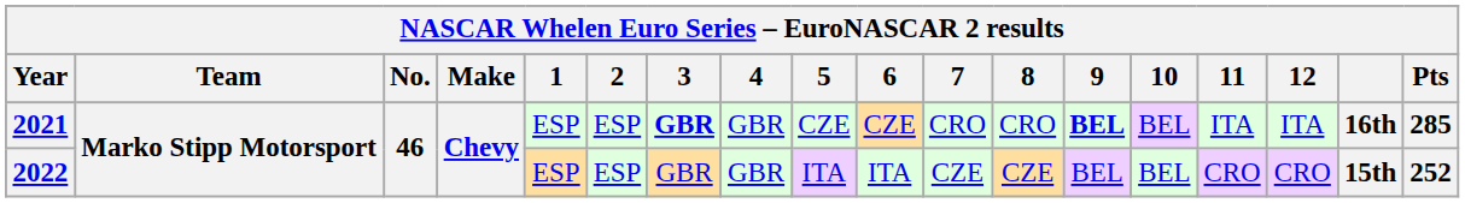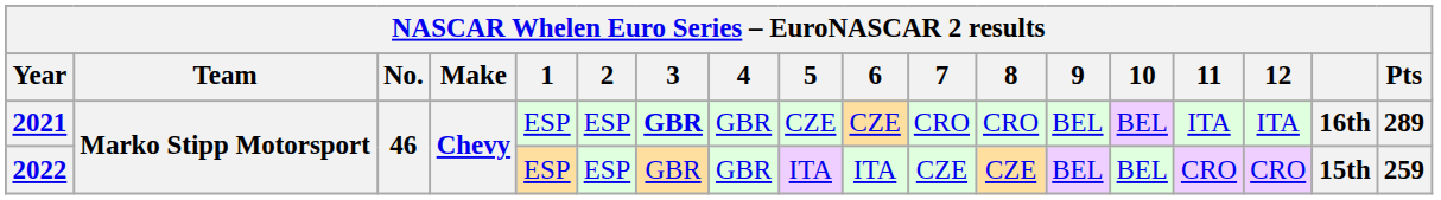2021 | 9: bold -> normal
2021 | Pts: 285 -> 289
2022 | Pts: 252 -> 259
